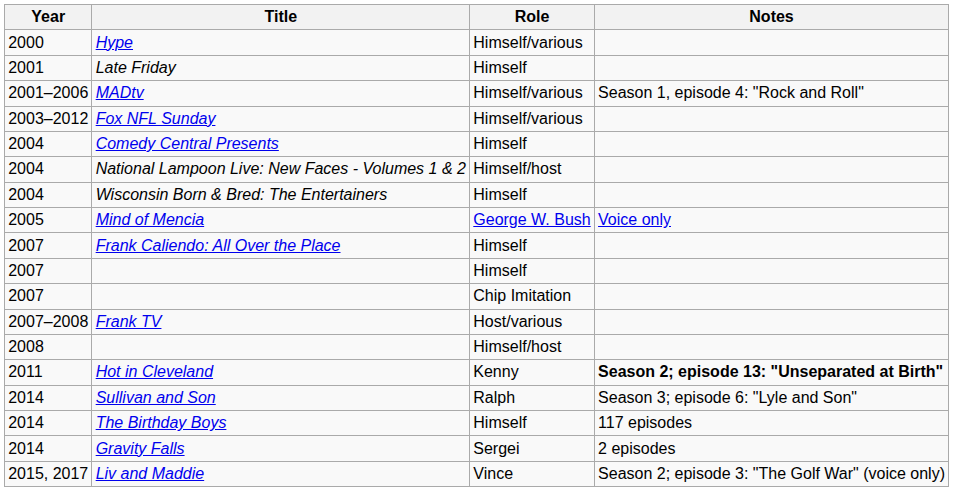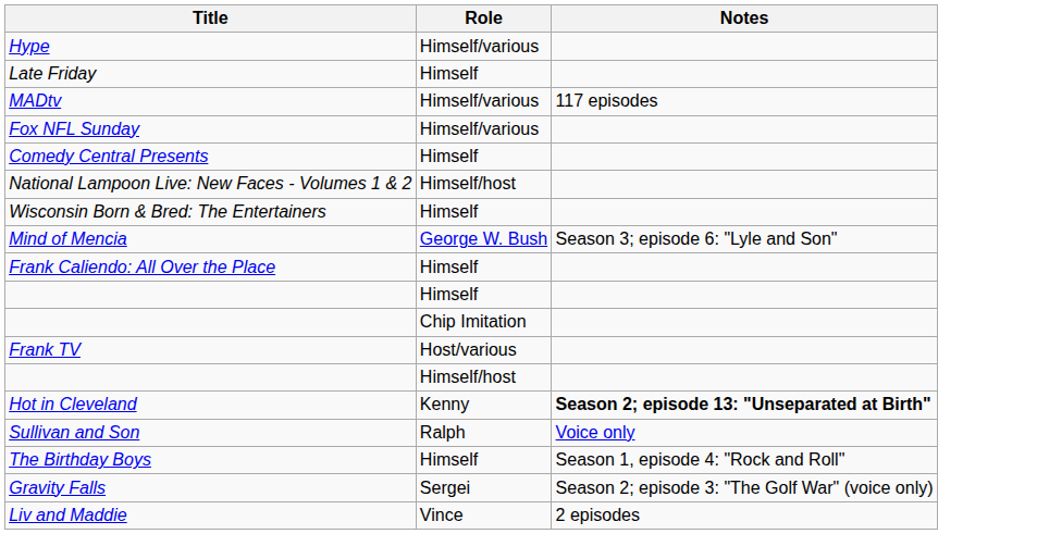- column: Year | 2000 | 2001 | 2001–2006 | 2003–2012 | 2004 | 2004 | 2004 | 2005 | 2007 | 2007 | 2007 | 2007–2008 | 2008 | 2011 | 2014 | 2014 | 2014 | 2015, 2017
MADtv | Notes: Season 1, episode 4: "Rock and Roll" -> 117 episodes
Mind of Mencia | Notes: Voice only -> Season 3; episode 6: "Lyle and Son"
Sullivan and Son | Notes: Season 3; episode 6: "Lyle and Son" -> Voice only
The Birthday Boys | Notes: 117 episodes -> Season 1, episode 4: "Rock and Roll"
Gravity Falls | Notes: 2 episodes -> Season 2; episode 3: "The Golf War" (voice only)
Liv and Maddie | Notes: Season 2; episode 3: "The Golf War" (voice only) -> 2 episodes
